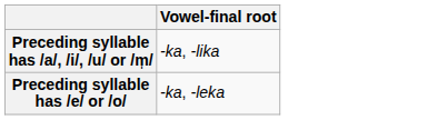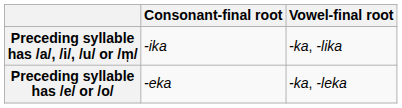+ column: Consonant-final root | -ika | -eka
